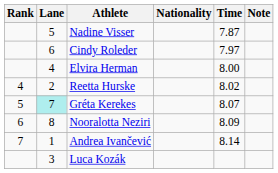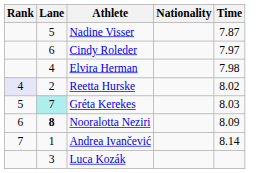- column: Note
Elvira Herman | Time: 8.00 -> 7.98
Reetta Hurske | Rank: no background -> lavender background
Gréta Kerekes | Time: 8.07 -> 8.03
Nooralotta Neziri | Lane: normal -> bold
